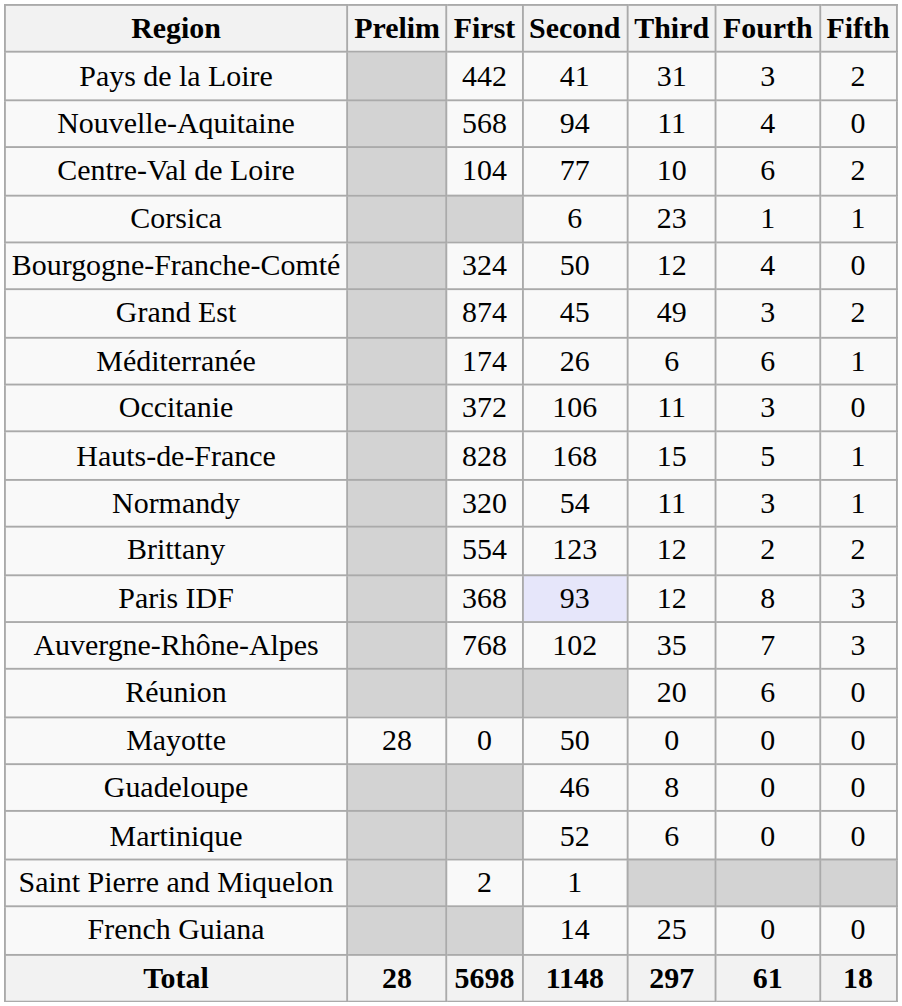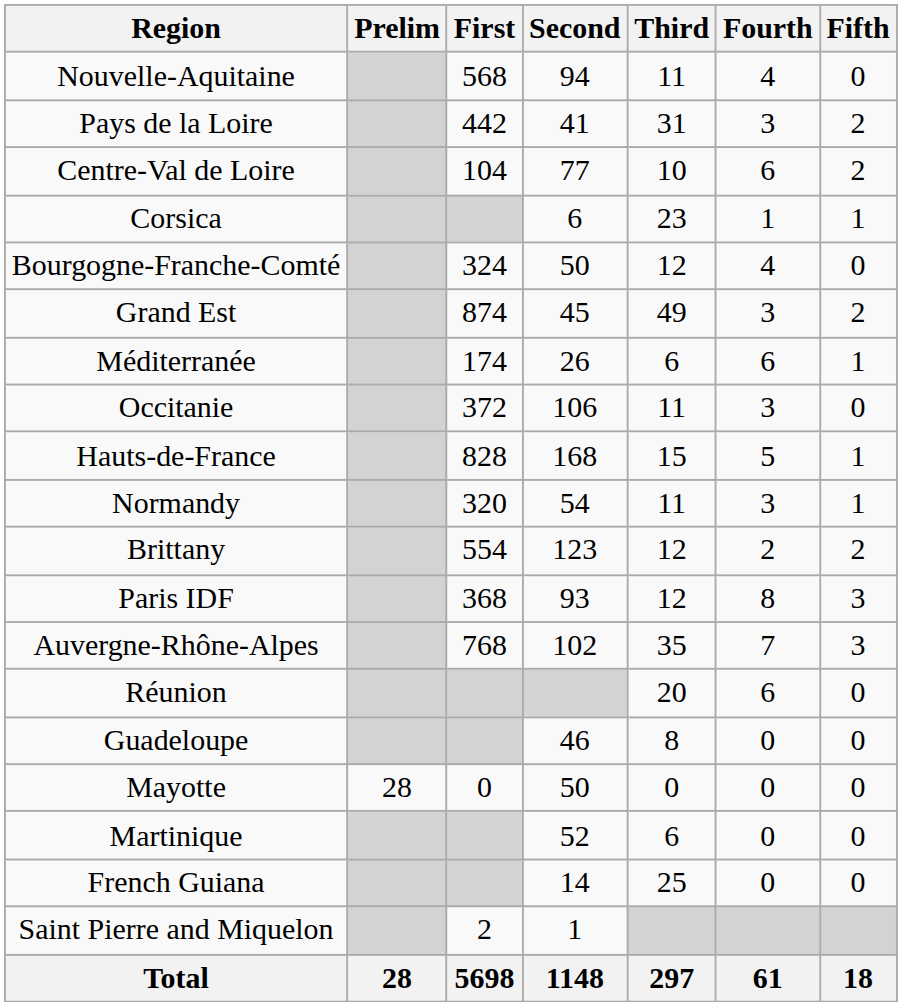rows swapped: Nouvelle-Aquitaine <-> Pays de la Loire
Paris IDF | Second: lavender background -> no background
rows swapped: Mayotte <-> Guadeloupe
rows swapped: French Guiana <-> Saint Pierre and Miquelon
